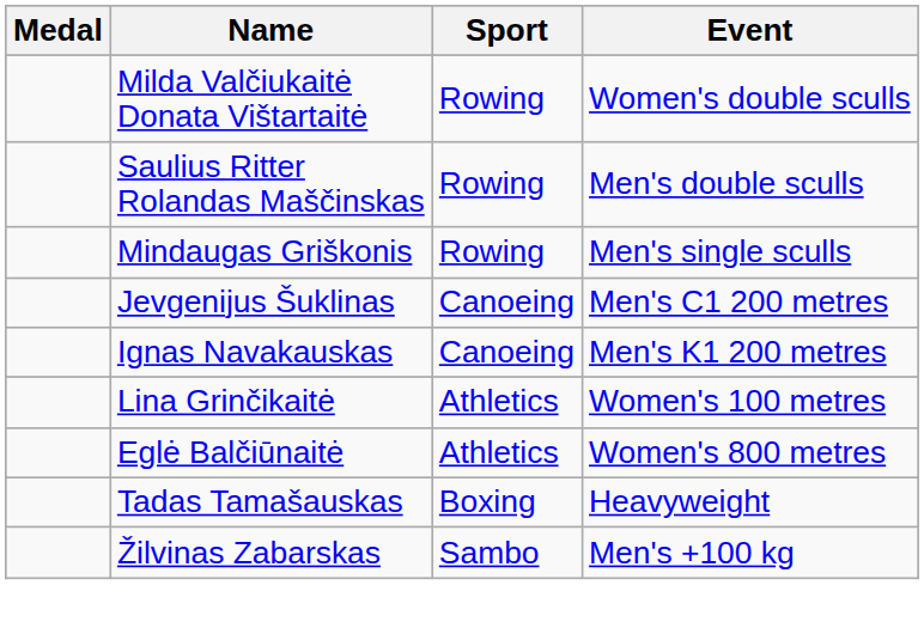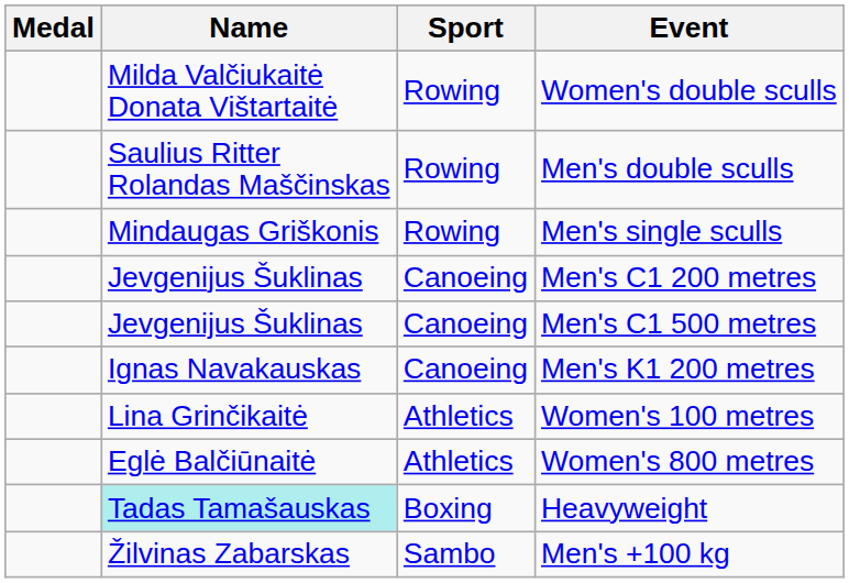+ row: Jevgenijus Šuklinas | Canoeing | Men's C1 500 metres
Heavyweight | Name: no background -> paleturquoise background
